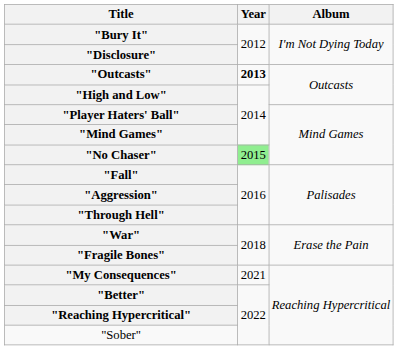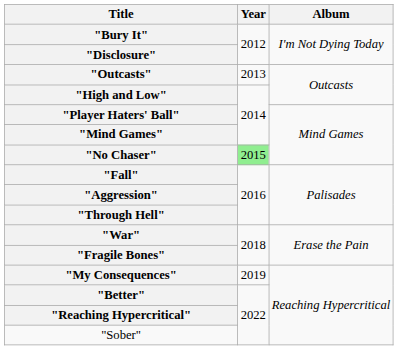"Outcasts" | Year: bold -> normal
"My Consequences" | Year: 2021 -> 2019
